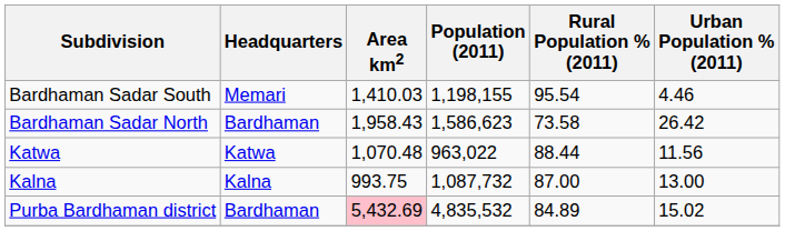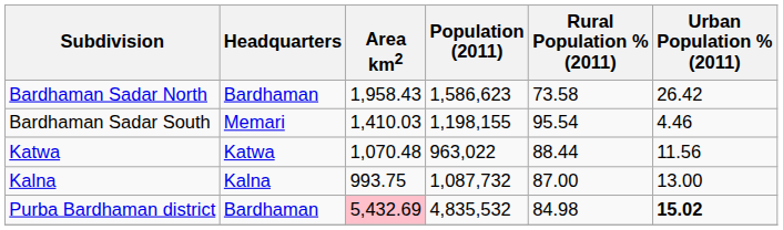rows swapped: Bardhaman Sadar North <-> Bardhaman Sadar South
Purba Bardhaman district | Rural Population % (2011): 84.89 -> 84.98
Purba Bardhaman district | Urban Population % (2011): normal -> bold
